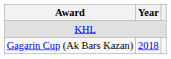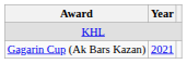Gagarin Cup (Ak Bars Kazan) | Year: 2018 -> 2021
